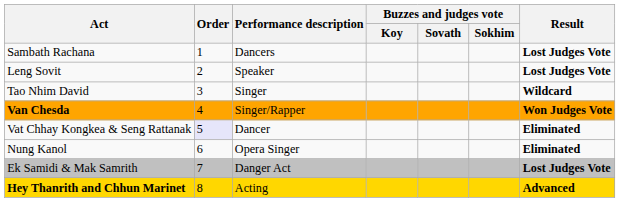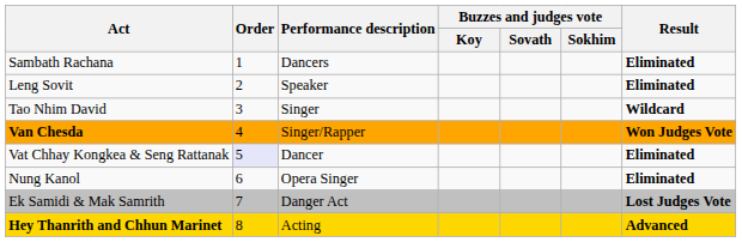Sambath Rachana | column 7: Lost Judges Vote -> Eliminated
Leng Sovit | column 7: Lost Judges Vote -> Eliminated
